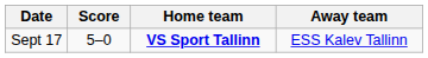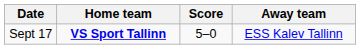columns swapped: Home team <-> Score
